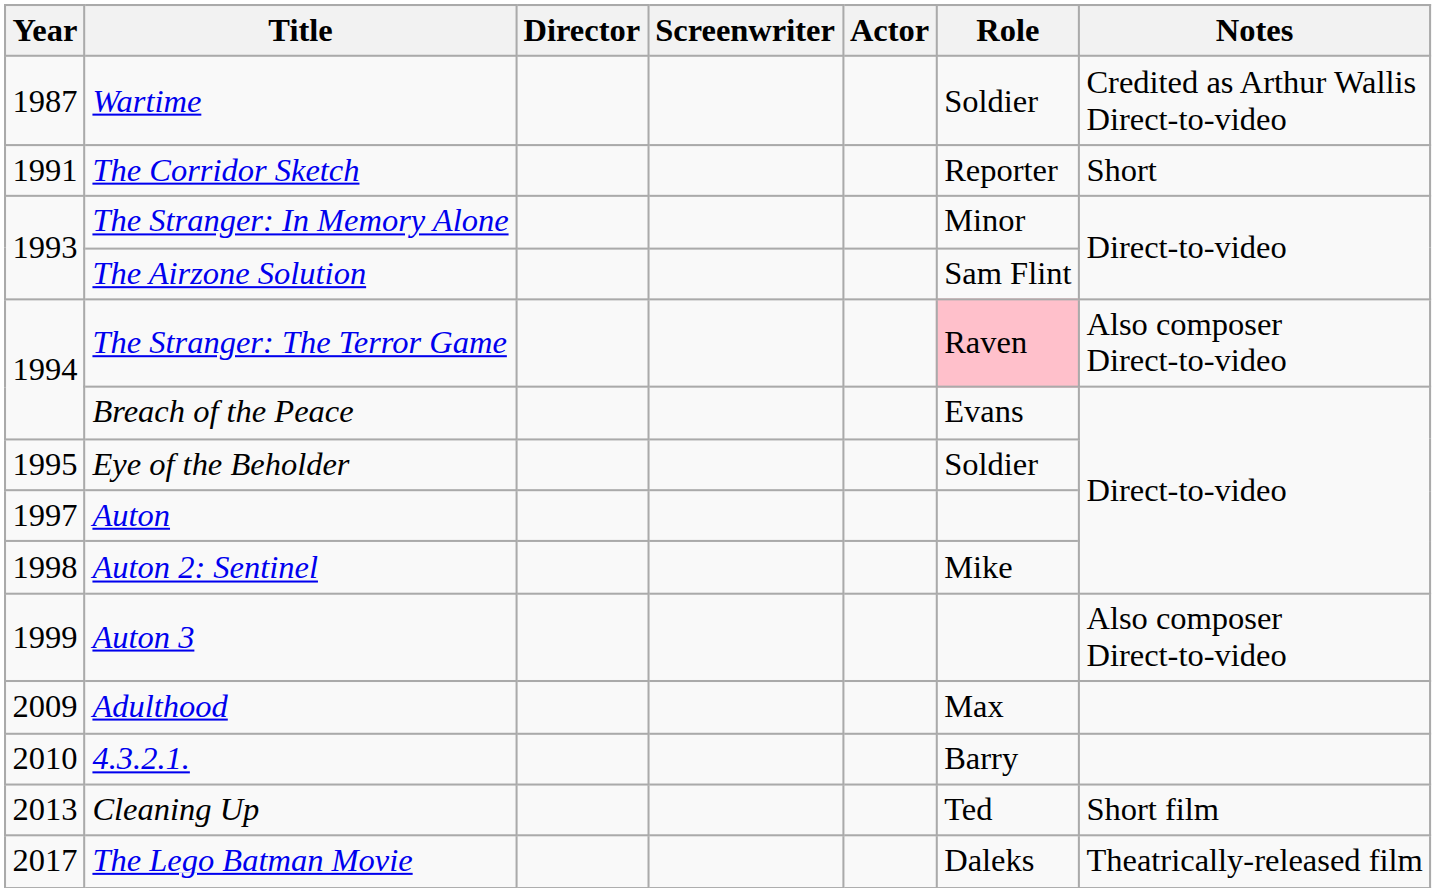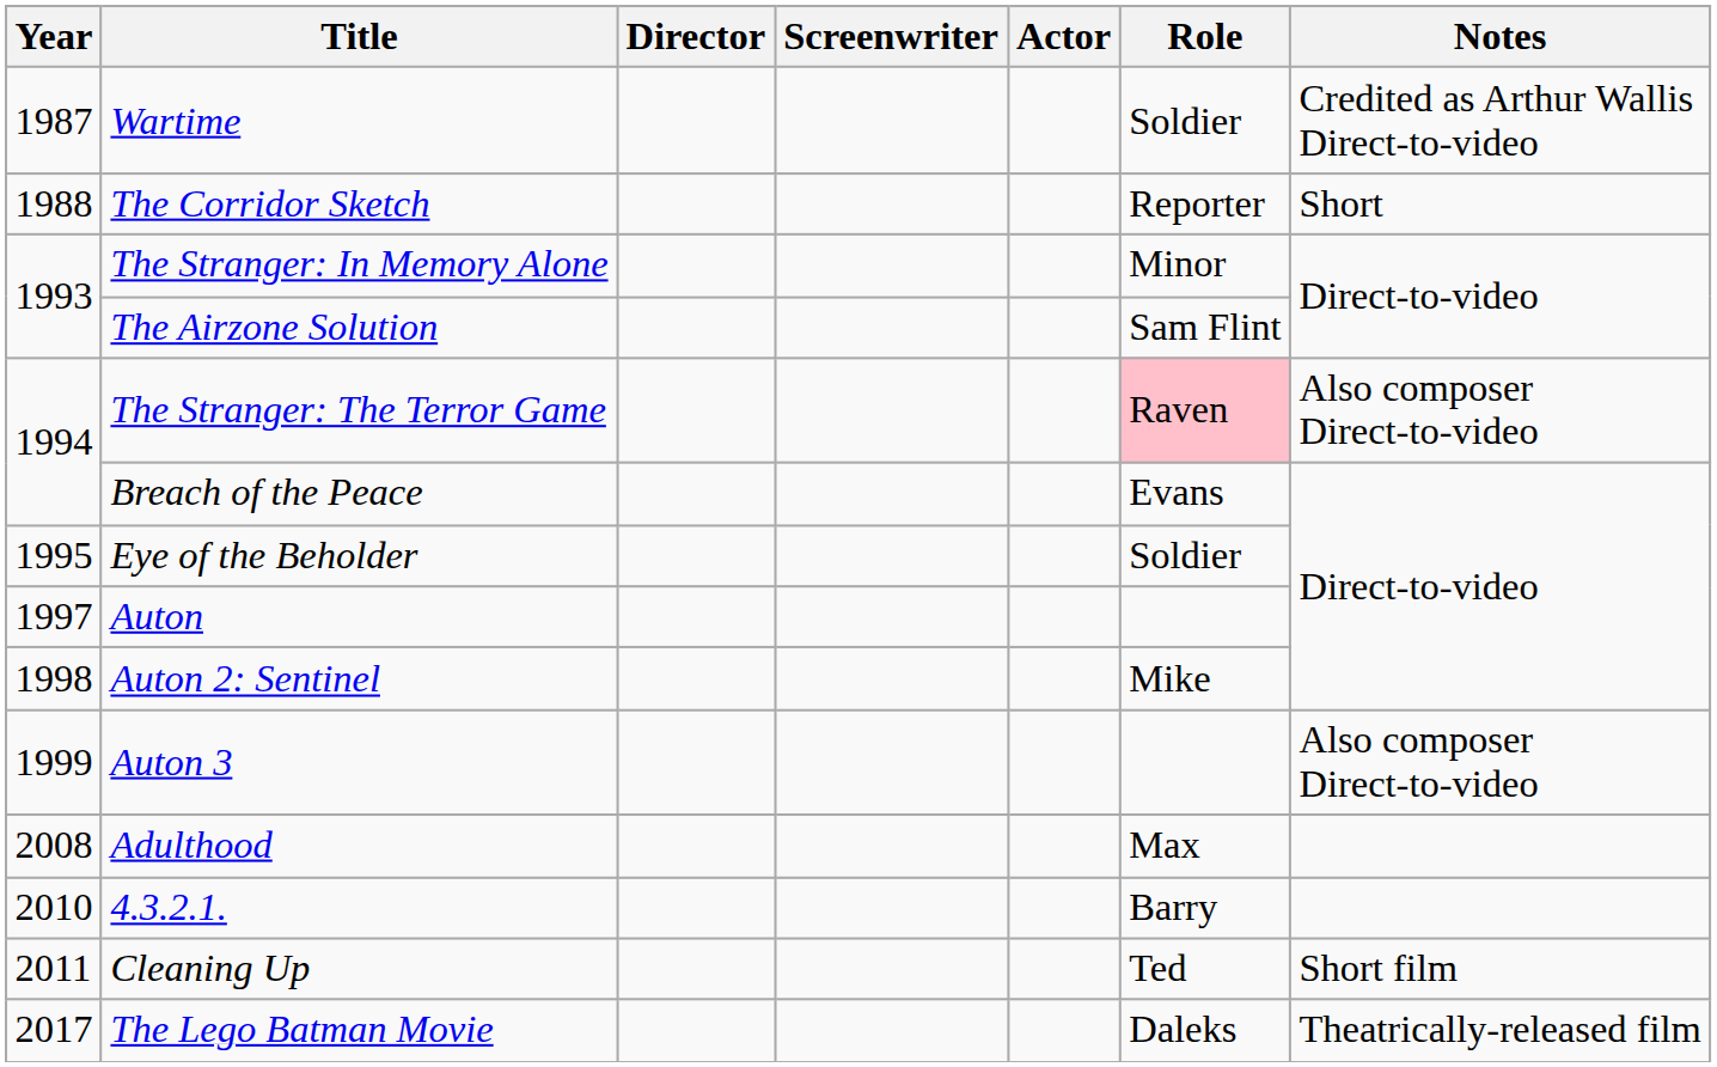The Corridor Sketch | Year: 1991 -> 1988
Adulthood | Year: 2009 -> 2008
Cleaning Up | Year: 2013 -> 2011
